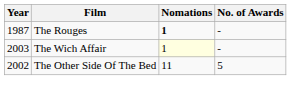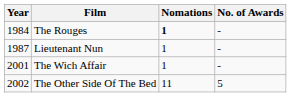The Rouges | Year: 1987 -> 1984
+ row: 1987 | Lieutenant Nun | 1 | -
The Wich Affair | Year: 2003 -> 2001
The Wich Affair | Nomations: lightyellow background -> no background
